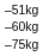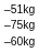rows swapped: –60kg <-> –75kg
